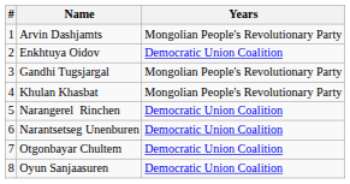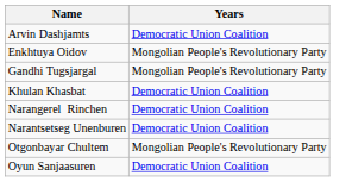- column: # | 1 | 2 | 3 | 4 | 5 | 6 | 7 | 8
Arvin Dashjamts | Years: Mongolian People's Revolutionary Party -> Democratic Union Coalition
Enkhtuya Oidov | Years: Democratic Union Coalition -> Mongolian People's Revolutionary Party
Khulan Khasbat | Years: Mongolian People's Revolutionary Party -> Democratic Union Coalition
Otgonbayar Chultem | Years: Democratic Union Coalition -> Mongolian People's Revolutionary Party
